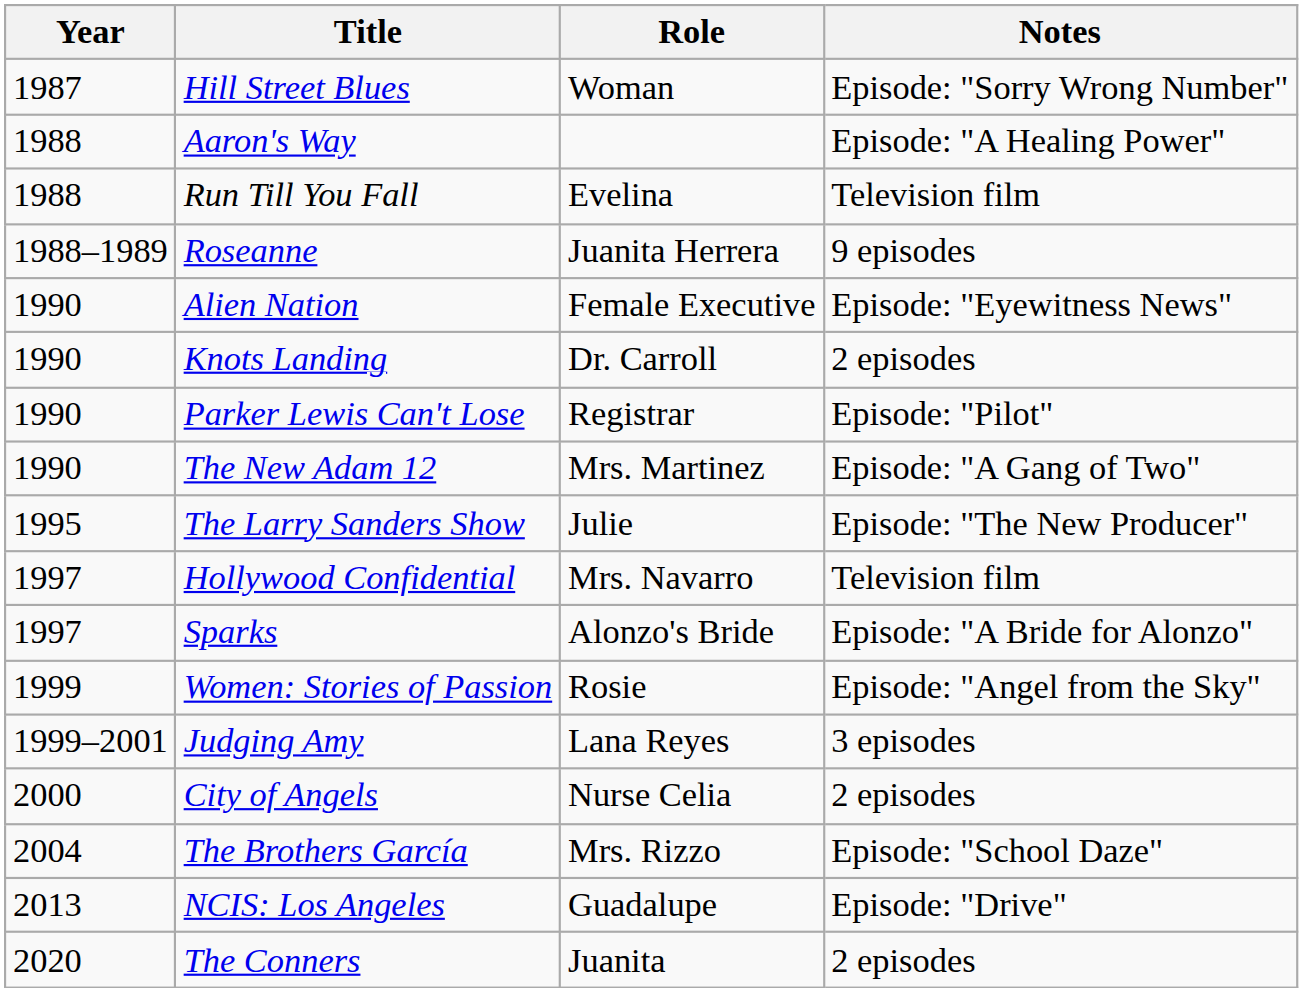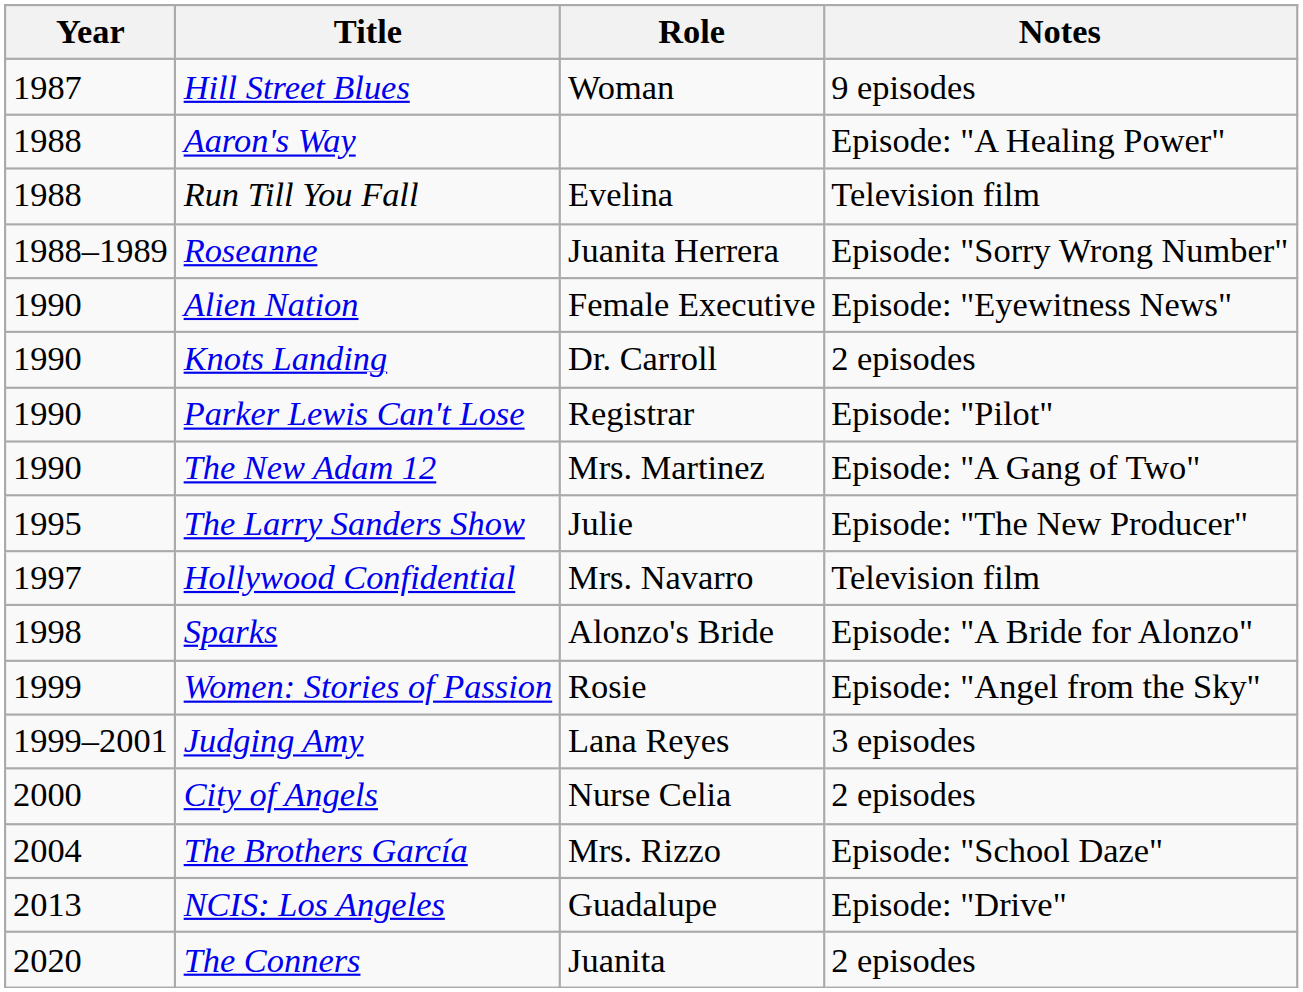Hill Street Blues | Notes: Episode: "Sorry Wrong Number" -> 9 episodes
Roseanne | Notes: 9 episodes -> Episode: "Sorry Wrong Number"
Sparks | Year: 1997 -> 1998
